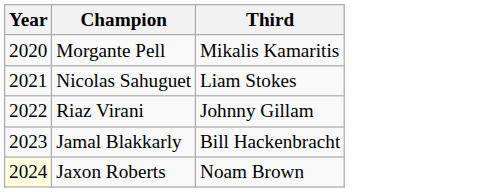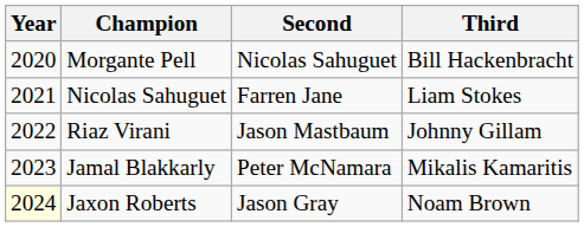+ column: Second | Nicolas Sahuguet | Farren Jane | Jason Mastbaum | Peter McNamara | Jason Gray
Morgante Pell | Third: Mikalis Kamaritis -> Bill Hackenbracht
Jamal Blakkarly | Third: Bill Hackenbracht -> Mikalis Kamaritis
